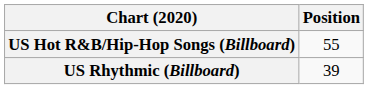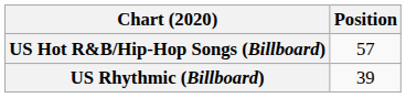US Hot R&B/Hip-Hop Songs (Billboard) | Position: 55 -> 57
